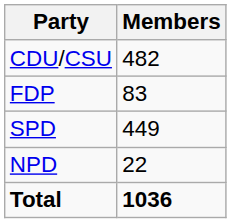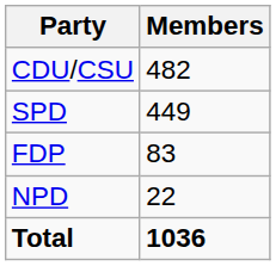rows swapped: SPD <-> FDP
